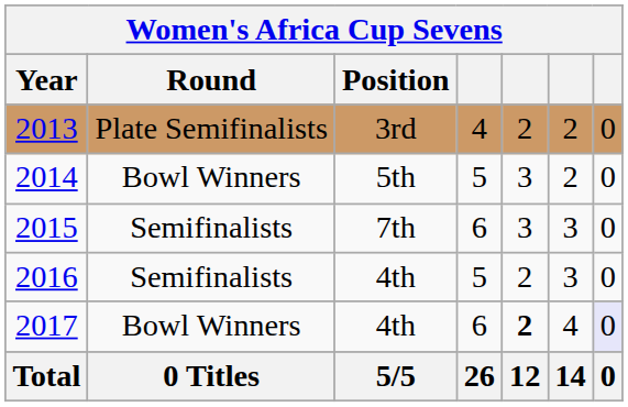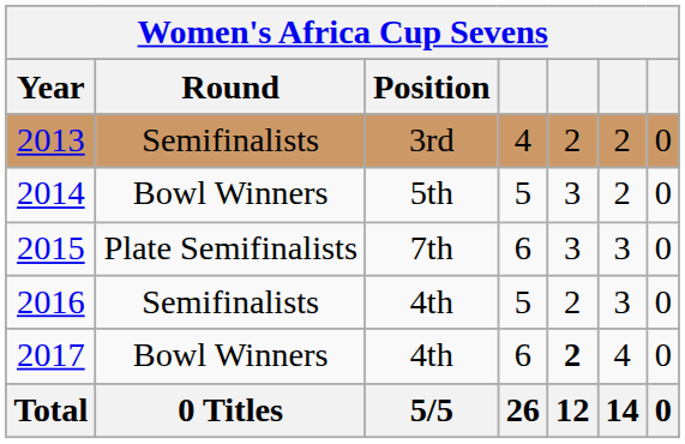2013 | Round: Plate Semifinalists -> Semifinalists
2015 | Round: Semifinalists -> Plate Semifinalists
2017 | column 7: lavender background -> no background
